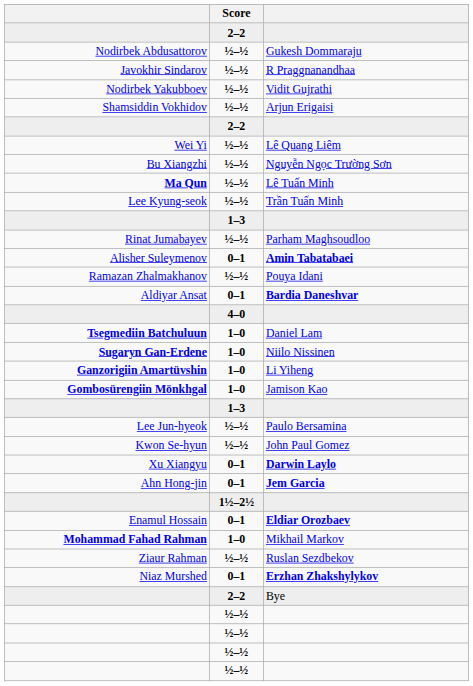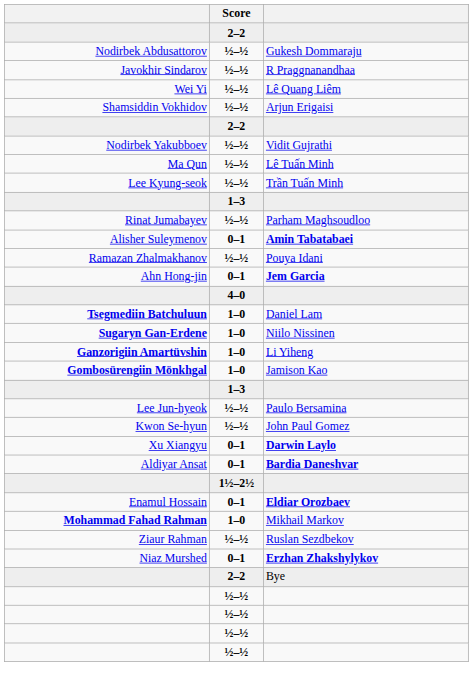rows swapped: Vidit Gujrathi <-> Lê Quang Liêm
- row: Bu Xiangzhi | ½–½ | Nguyễn Ngọc Trường Sơn
Lê Tuấn Minh | column 1: bold -> normal
rows swapped: Bardia Daneshvar <-> Jem Garcia
